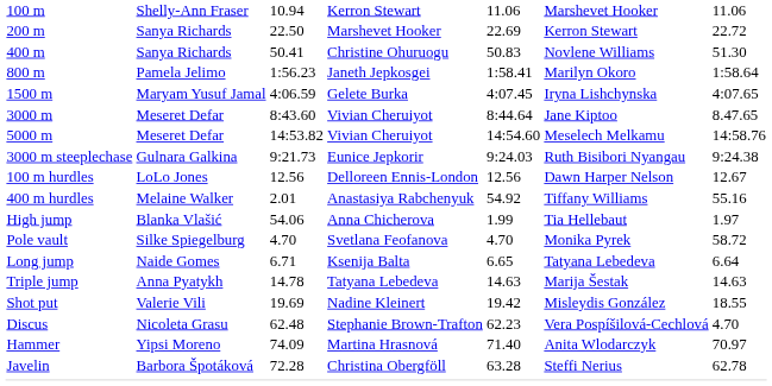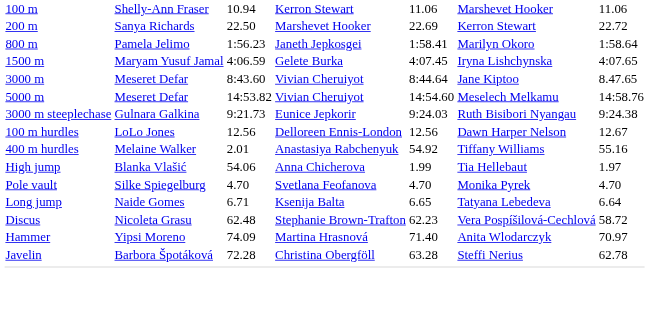- row: 400 m | Sanya Richards | 50.41 | Christine Ohuruogu | 50.83 | Novlene Williams | 51.30
Pole vault | column 7: 58.72 -> 4.70
- row: Triple jump | Anna Pyatykh | 14.78 | Tatyana Lebedeva | 14.63 | Marija Šestak | 14.63
- row: Shot put | Valerie Vili | 19.69 | Nadine Kleinert | 19.42 | Misleydis González | 18.55
Discus | column 7: 4.70 -> 58.72
